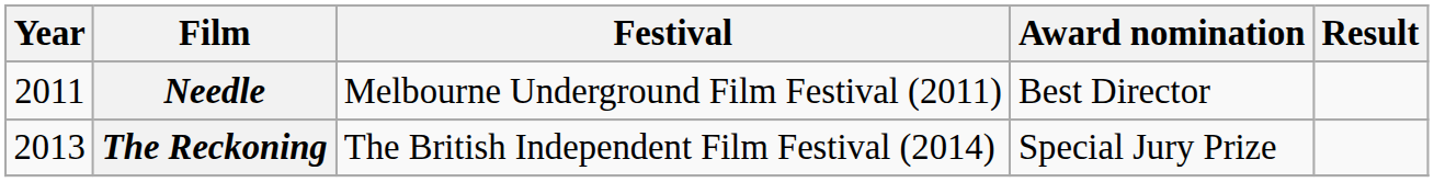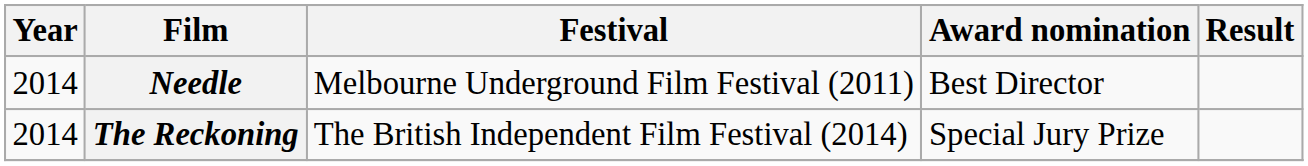Needle | Year: 2011 -> 2014
The Reckoning | Year: 2013 -> 2014
